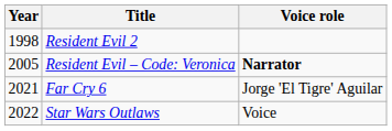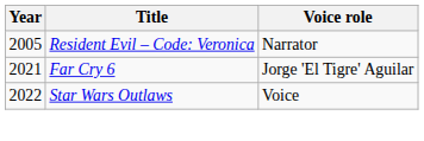- row: 1998 | Resident Evil 2
Resident Evil – Code: Veronica | Voice role: bold -> normal
